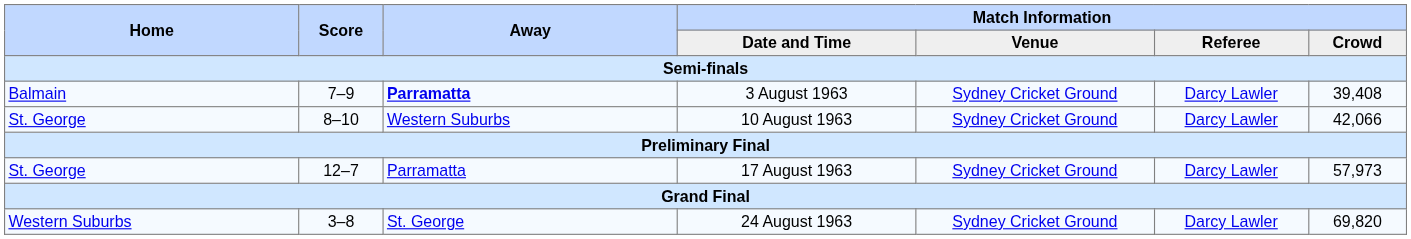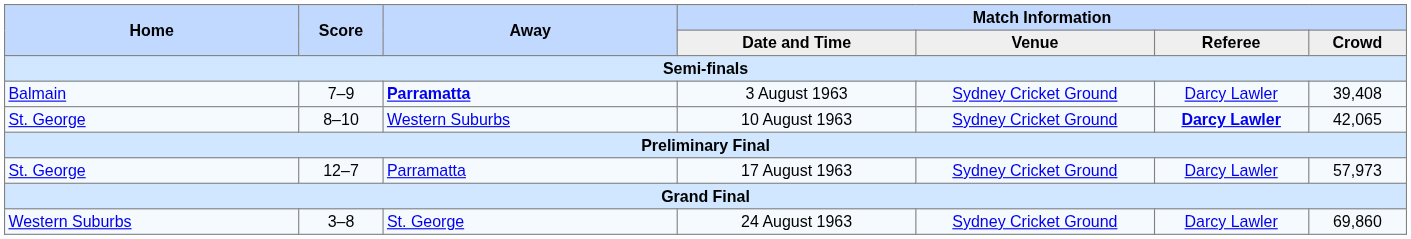10 August 1963 | Match Information / Referee: normal -> bold
10 August 1963 | Match Information / Crowd: 42,066 -> 42,065
24 August 1963 | Match Information / Crowd: 69,820 -> 69,860
